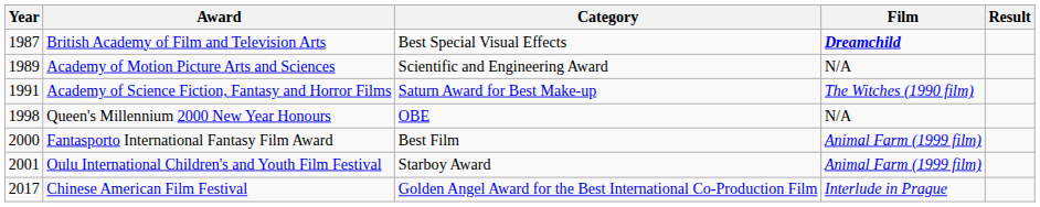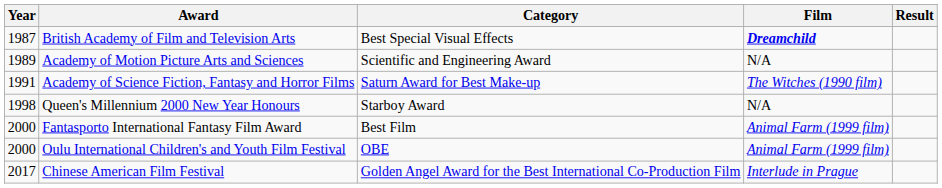Queen's Millennium 2000 New Year Honours | Category: OBE -> Starboy Award
Oulu International Children's and Youth Film Festival | Year: 2001 -> 2000
Oulu International Children's and Youth Film Festival | Category: Starboy Award -> OBE
